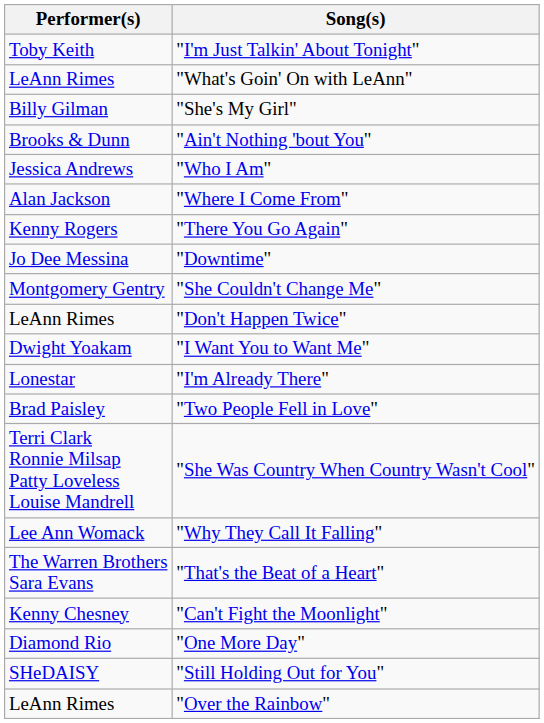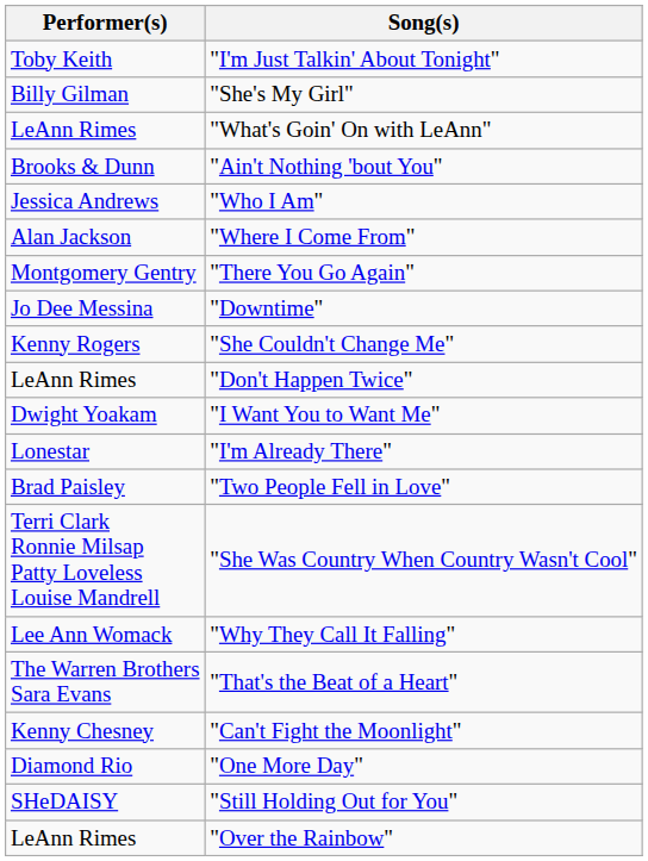rows swapped: "What's Goin' On with LeAnn" <-> "She's My Girl"
"There You Go Again" | Performer(s): Kenny Rogers -> Montgomery Gentry
"She Couldn't Change Me" | Performer(s): Montgomery Gentry -> Kenny Rogers
